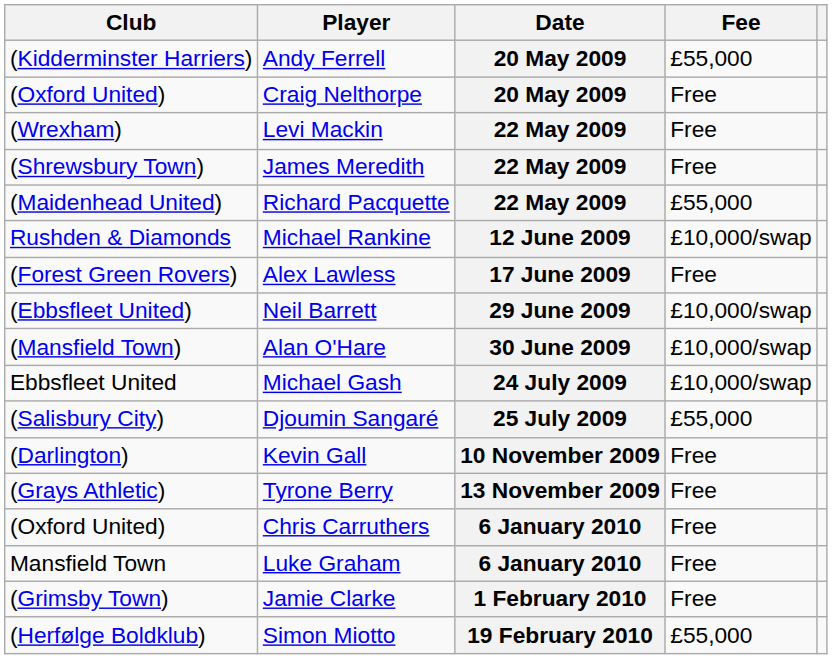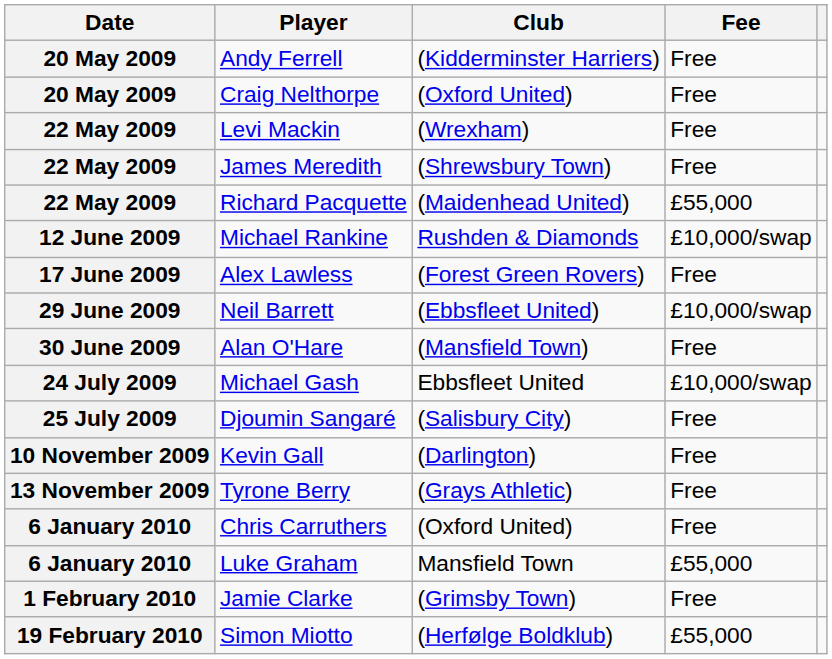columns swapped: Date <-> Club
Andy Ferrell | Fee: £55,000 -> Free
Alan O'Hare | Fee: £10,000/swap -> Free
Djoumin Sangaré | Fee: £55,000 -> Free
Luke Graham | Fee: Free -> £55,000
